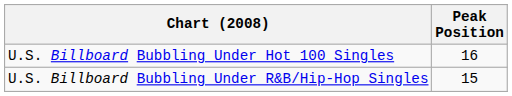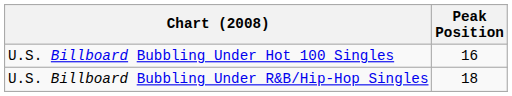U.S. Billboard Bubbling Under R&B/Hip-Hop Singles | Peak Position: 15 -> 18
